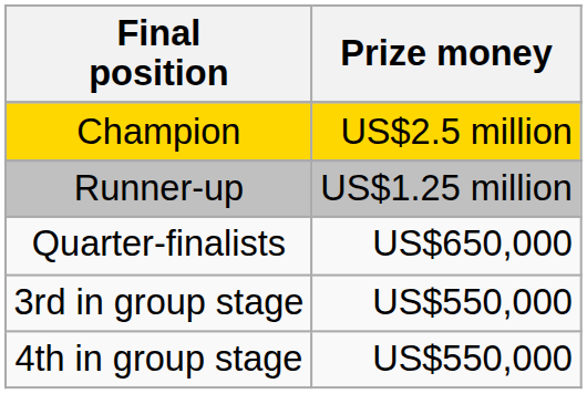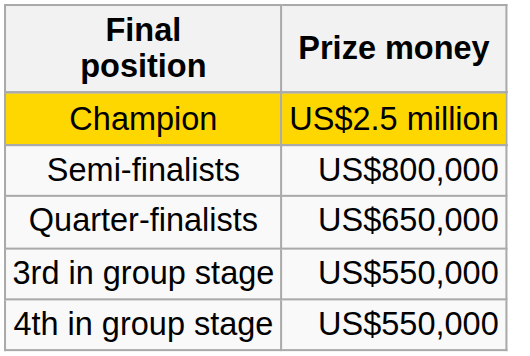- row: Runner-up | US$1.25 million
+ row: Semi-finalists | US$800,000
